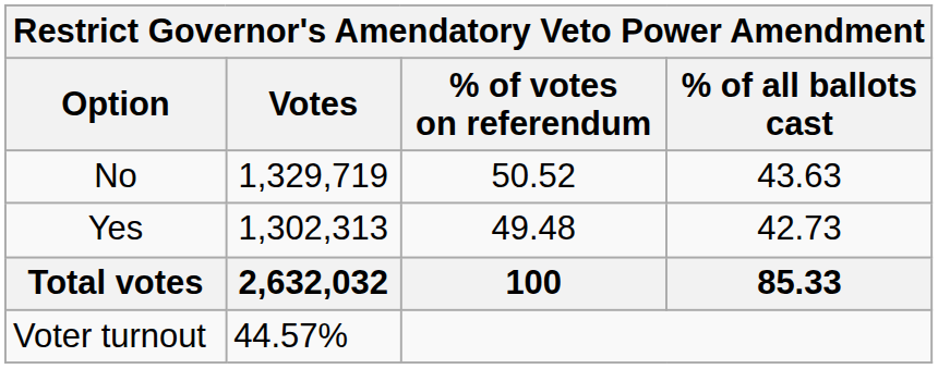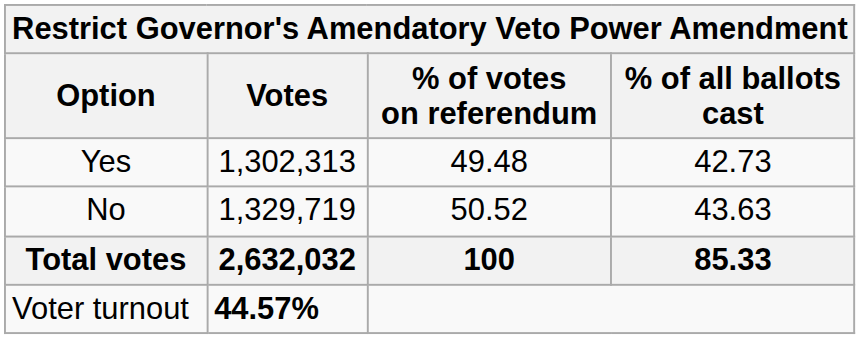rows swapped: Yes <-> No
Voter turnout | Votes: normal -> bold
